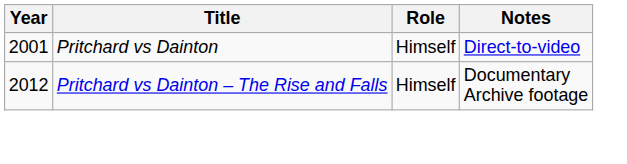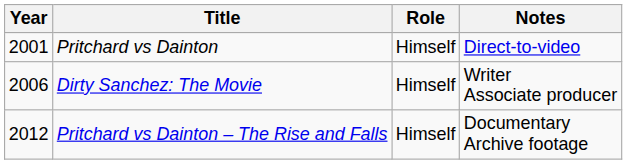+ row: 2006 | Dirty Sanchez: The Movie | Himself | Writer Associate producer
